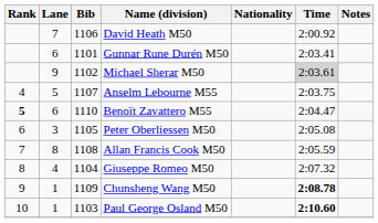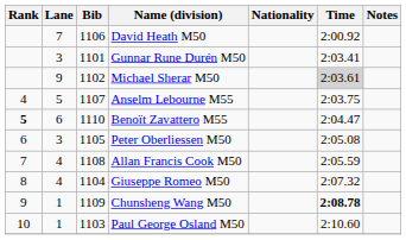Gunnar Rune Durén M50 | Lane: 6 -> 3
Allan Francis Cook M50 | Lane: 8 -> 4
Paul George Osland M50 | Time: bold -> normal
